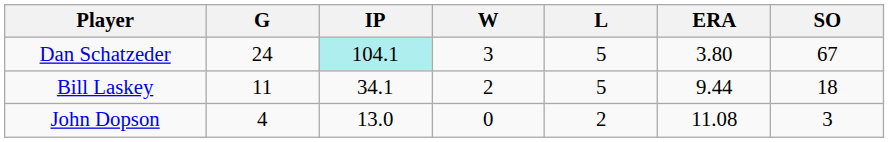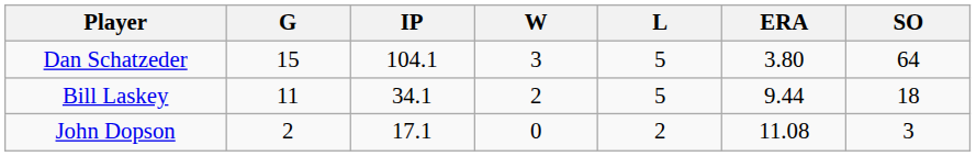Dan Schatzeder | G: 24 -> 15
Dan Schatzeder | IP: paleturquoise background -> no background
Dan Schatzeder | SO: 67 -> 64
John Dopson | G: 4 -> 2
John Dopson | IP: 13.0 -> 17.1
